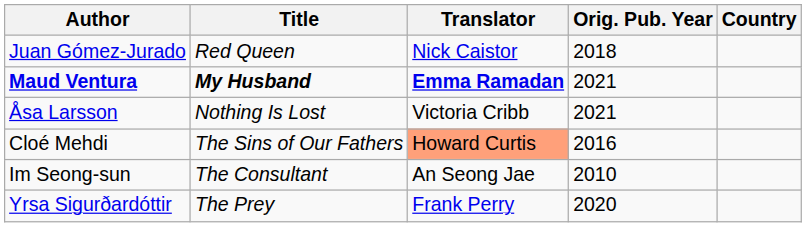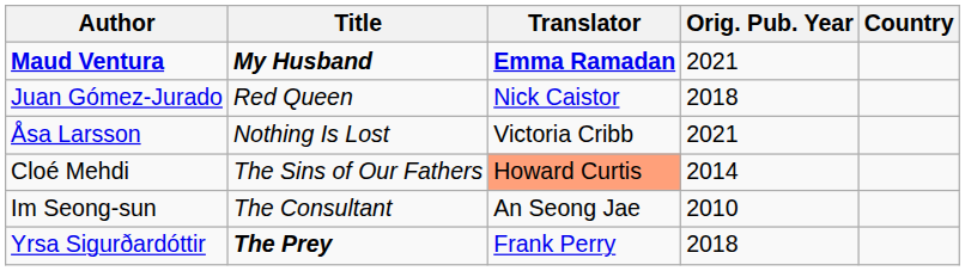rows swapped: Maud Ventura <-> Juan Gómez-Jurado
Cloé Mehdi | Orig. Pub. Year: 2016 -> 2014
Yrsa Sigurðardóttir | Title: normal -> bold
Yrsa Sigurðardóttir | Orig. Pub. Year: 2020 -> 2018
